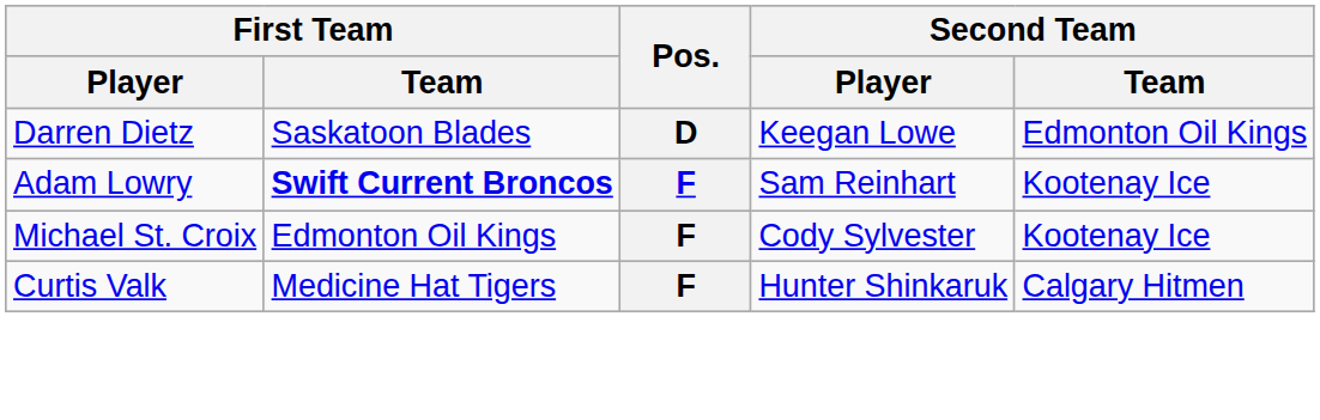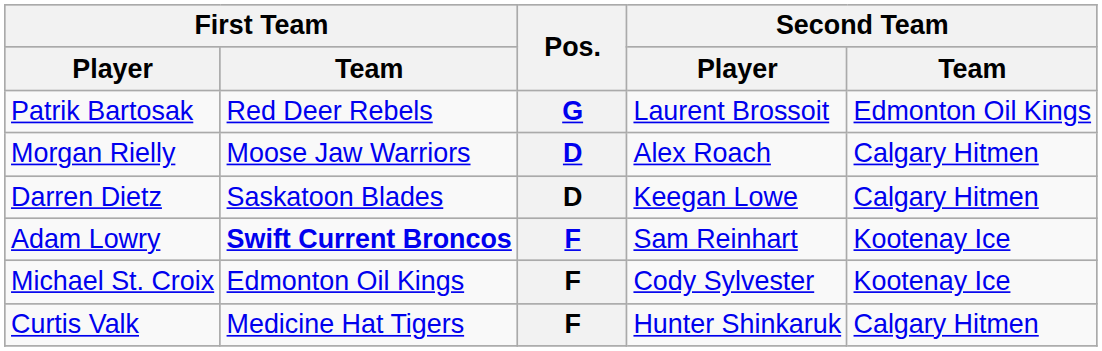+ row: Patrik Bartosak | Red Deer Rebels | G | Laurent Brossoit | Edmonton Oil Kings
+ row: Morgan Rielly | Moose Jaw Warriors | D | Alex Roach | Calgary Hitmen
Darren Dietz | Second Team / Team: Edmonton Oil Kings -> Calgary Hitmen
